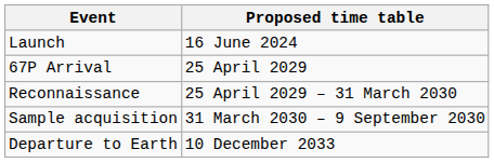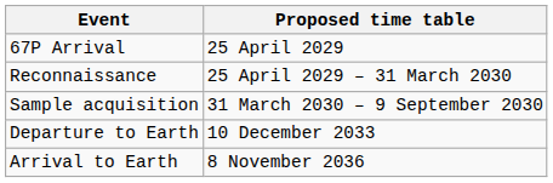- row: Launch | 16 June 2024
+ row: Arrival to Earth | 8 November 2036
